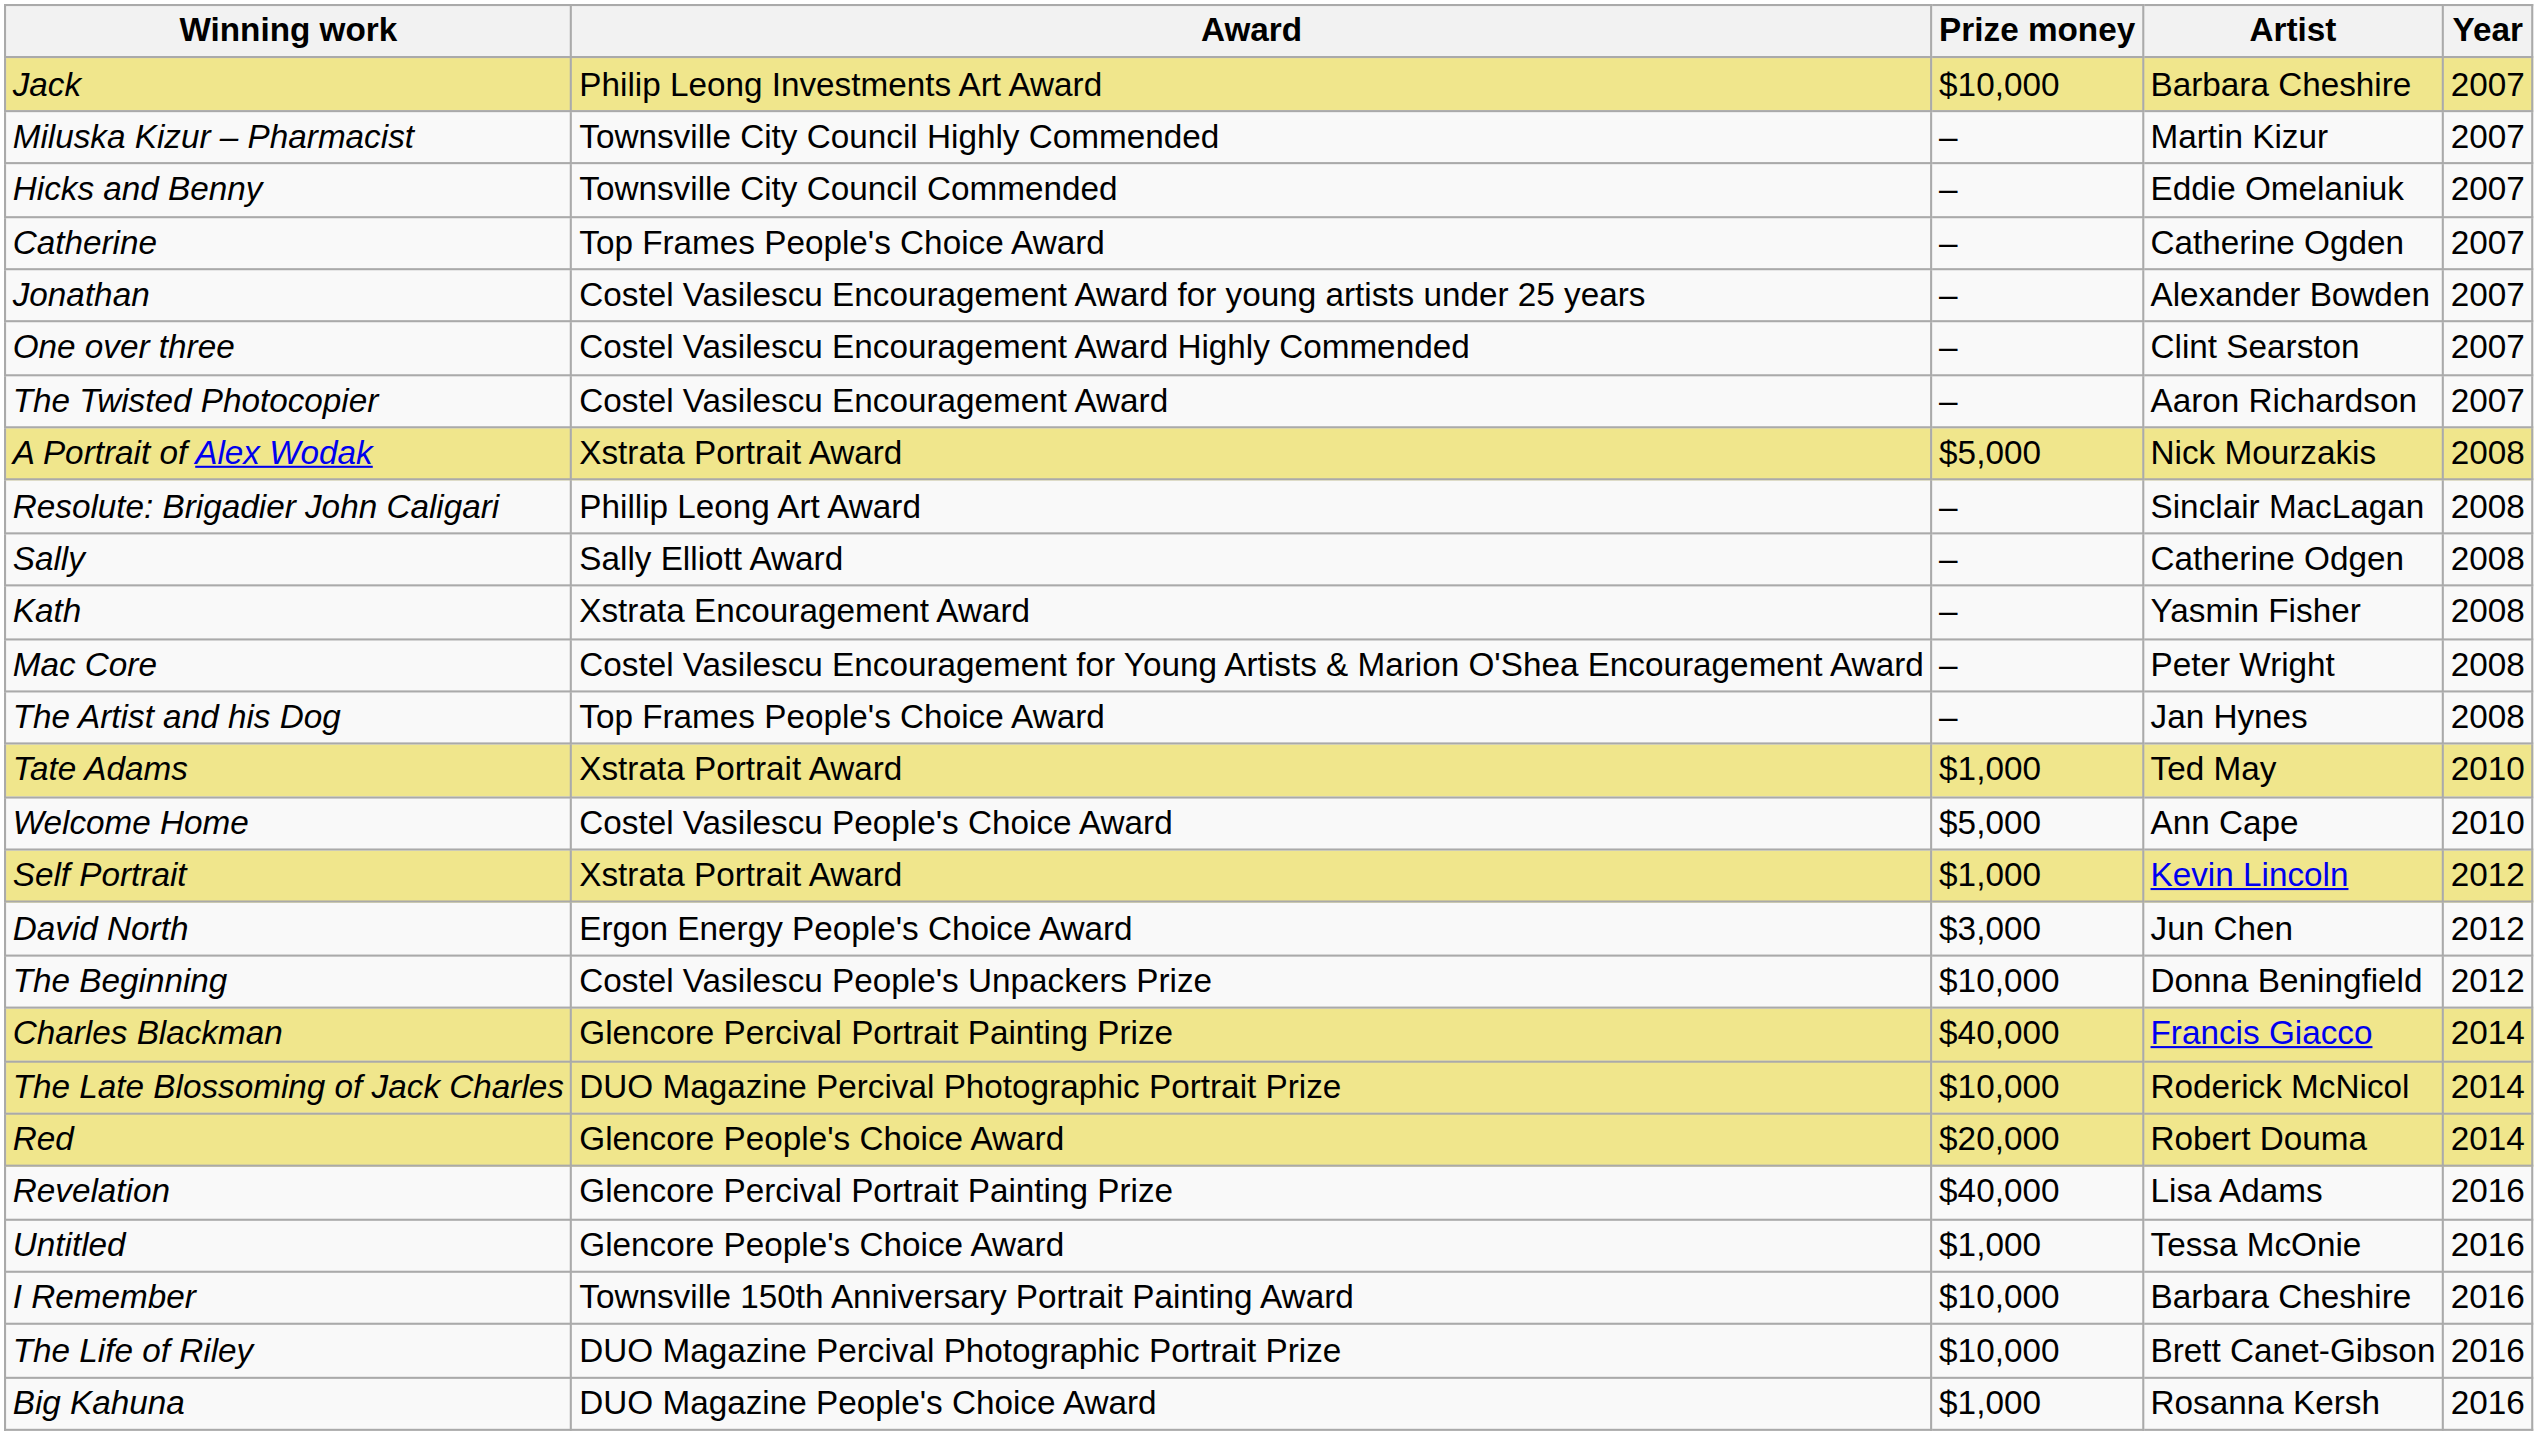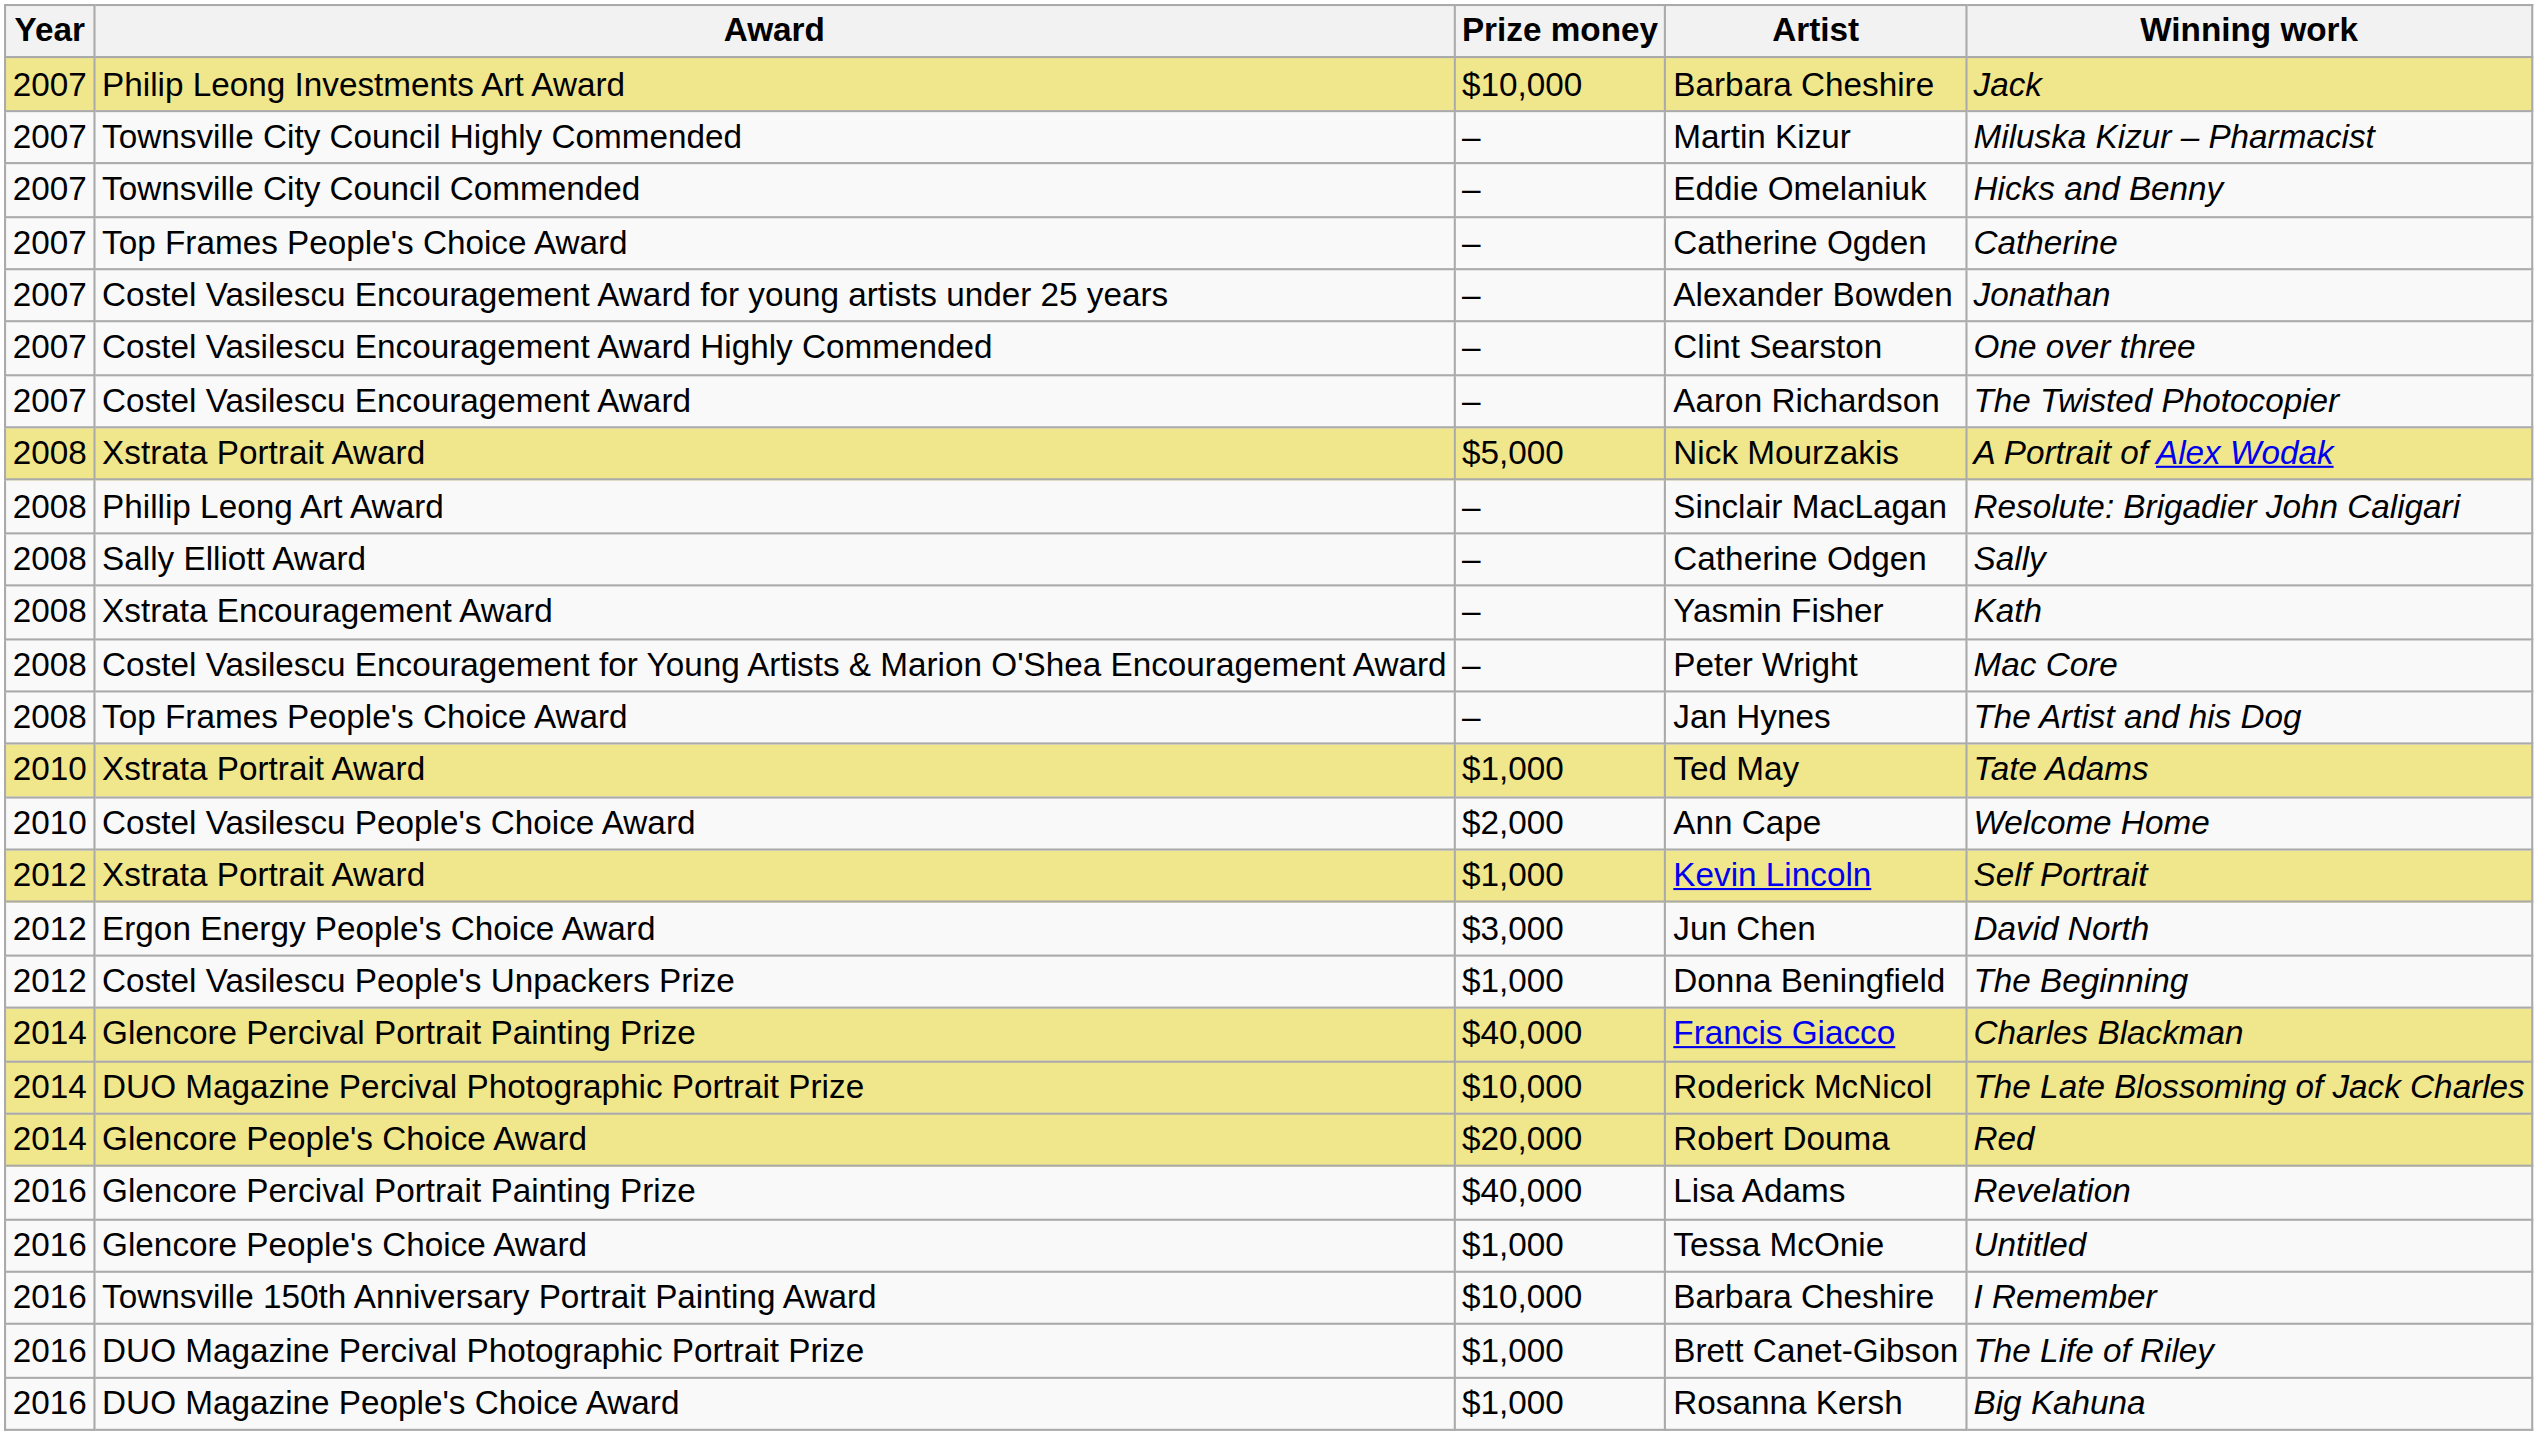columns swapped: Year <-> Winning work
Ann Cape | Prize money: $5,000 -> $2,000
Donna Beningfield | Prize money: $10,000 -> $1,000
Brett Canet-Gibson | Prize money: $10,000 -> $1,000
